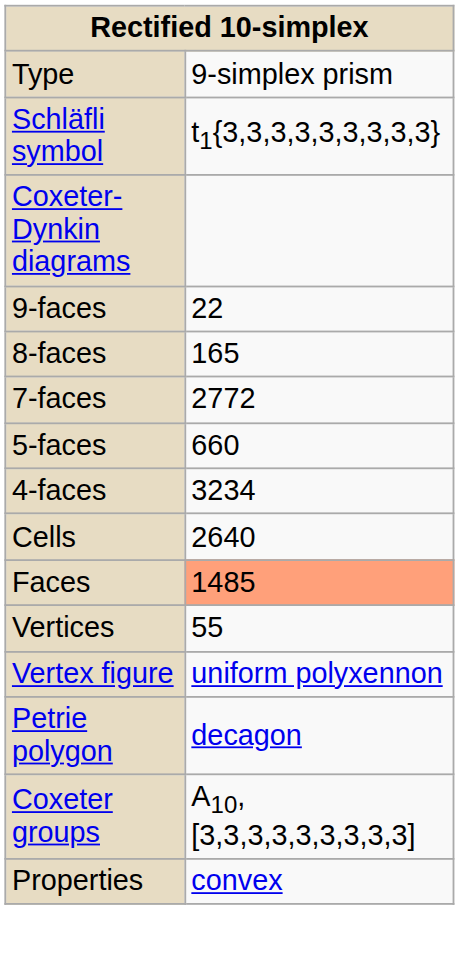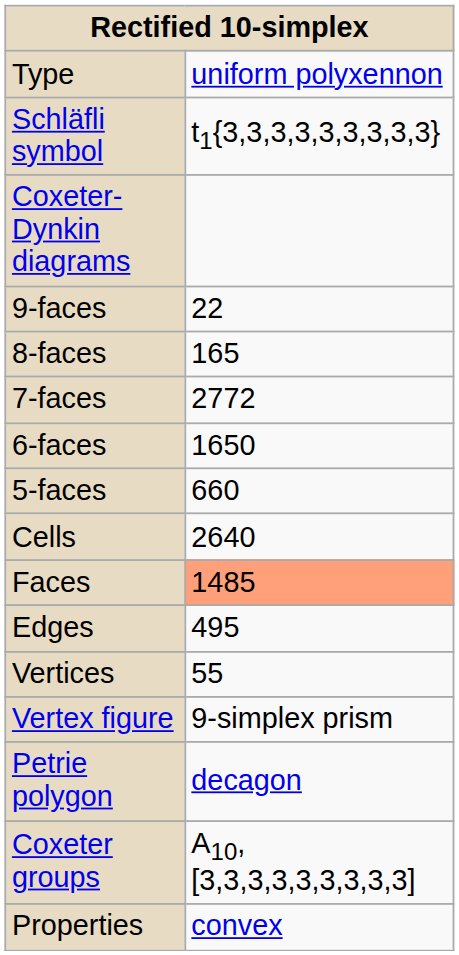Type | column 2: 9-simplex prism -> uniform polyxennon
+ row: 6-faces | 1650
- row: 4-faces | 3234
+ row: Edges | 495
Vertex figure | column 2: uniform polyxennon -> 9-simplex prism
